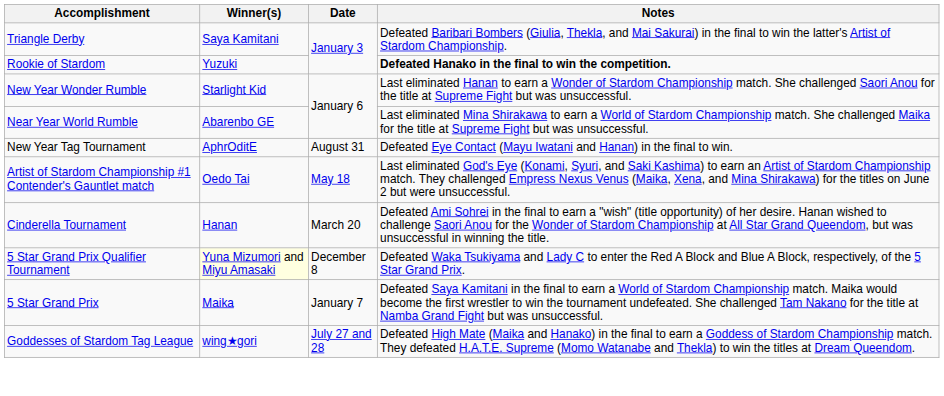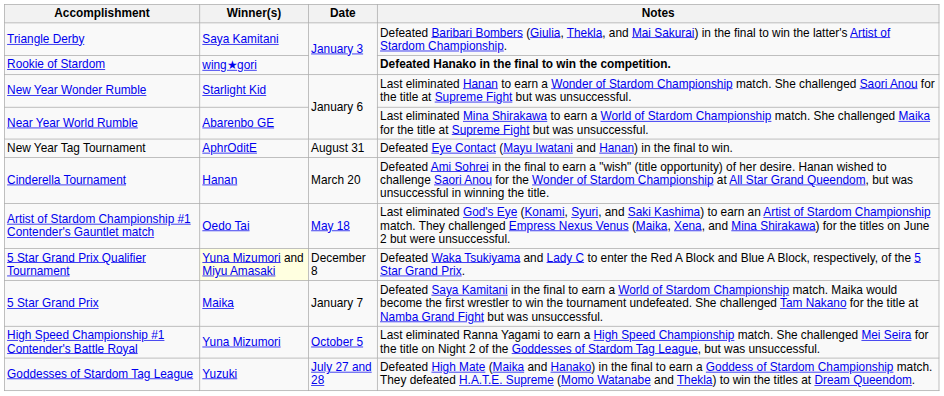Rookie of Stardom | Winner(s): Yuzuki -> wing★gori
rows swapped: Cinderella Tournament <-> Artist of Stardom Championship #1 Contender's Gauntlet match
+ row: High Speed Championship #1 Contender's Battle Royal | Yuna Mizumori | October 5 | Last eliminated Ranna Yagami to earn a High Speed Championship match. She challenged Mei Seira for the title on Night 2 of the Goddesses of Stardom Tag League, but was unsuccessful.
Goddesses of Stardom Tag League | Winner(s): wing★gori -> Yuzuki
